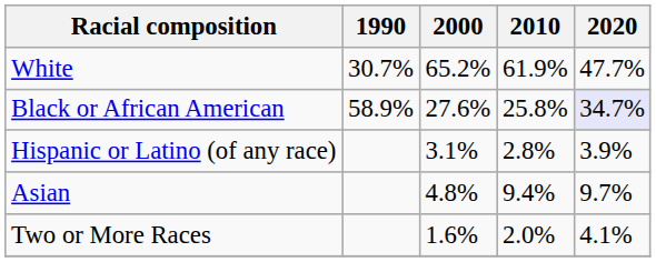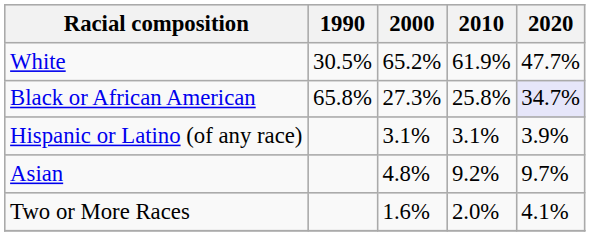White | 1990: 30.7% -> 30.5%
Black or African American | 1990: 58.9% -> 65.8%
Black or African American | 2000: 27.6% -> 27.3%
Hispanic or Latino (of any race) | 2010: 2.8% -> 3.1%
Asian | 2010: 9.4% -> 9.2%
